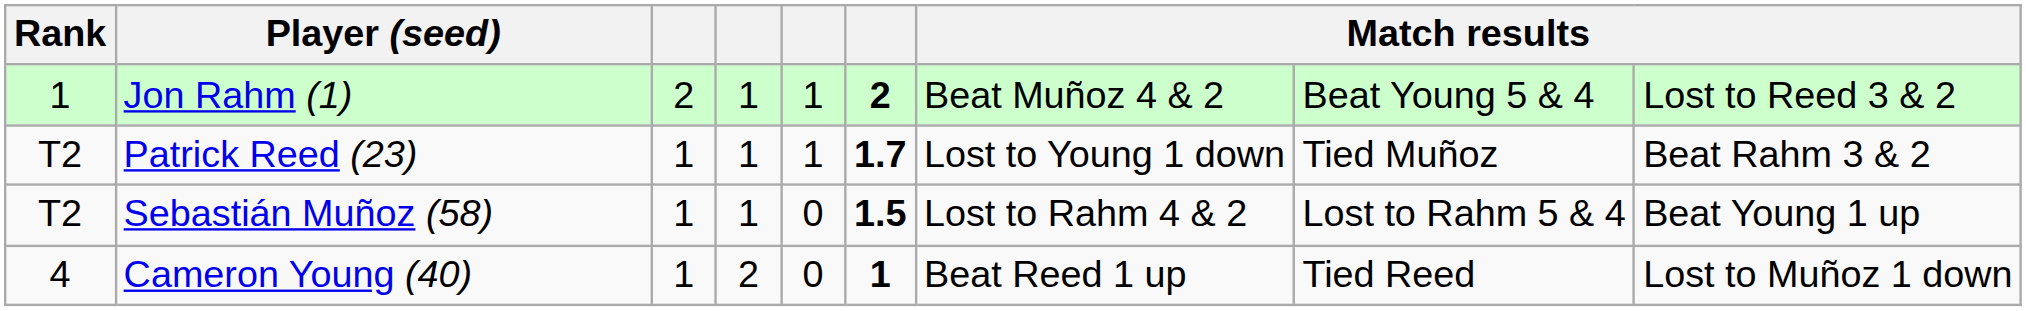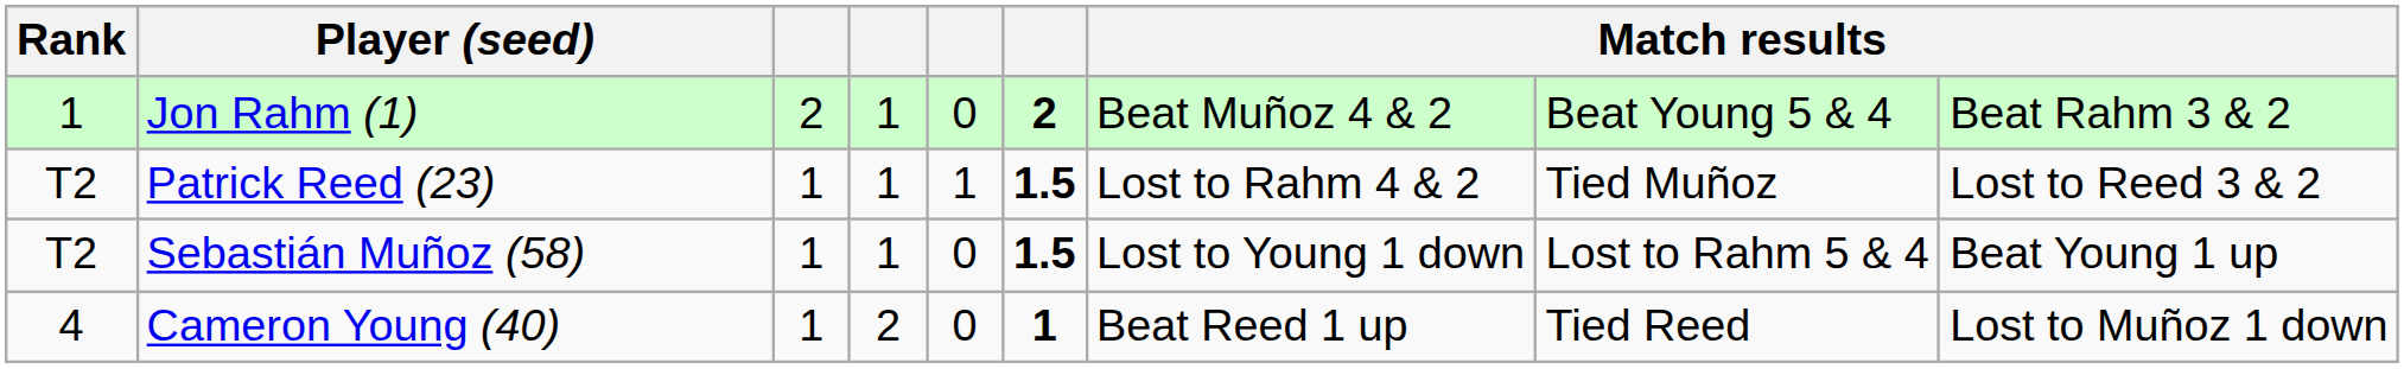Jon Rahm (1) | column 5: 1 -> 0
Jon Rahm (1) | column 9: Lost to Reed 3 & 2 -> Beat Rahm 3 & 2
Patrick Reed (23) | column 6: 1.7 -> 1.5
Patrick Reed (23) | column 7: Lost to Young 1 down -> Lost to Rahm 4 & 2
Patrick Reed (23) | column 9: Beat Rahm 3 & 2 -> Lost to Reed 3 & 2
Sebastián Muñoz (58) | column 7: Lost to Rahm 4 & 2 -> Lost to Young 1 down
